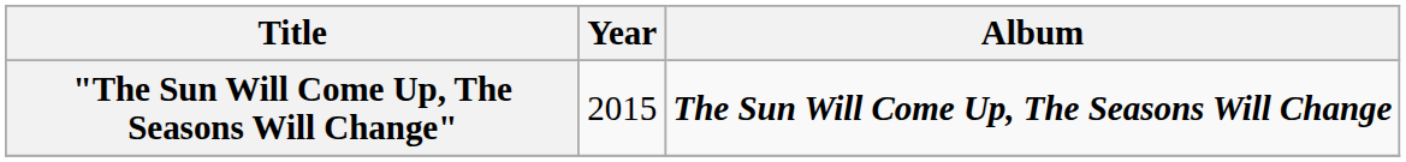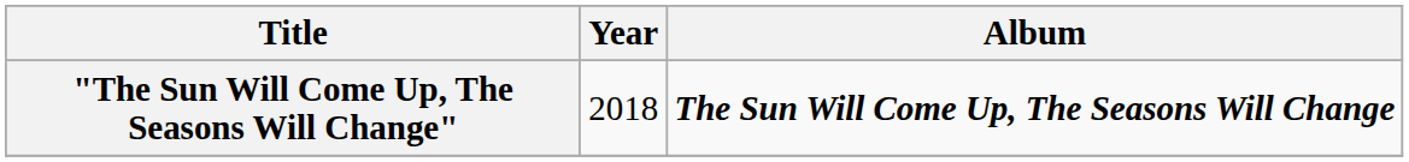"The Sun Will Come Up, The Seasons Will Change" | Year: 2015 -> 2018
